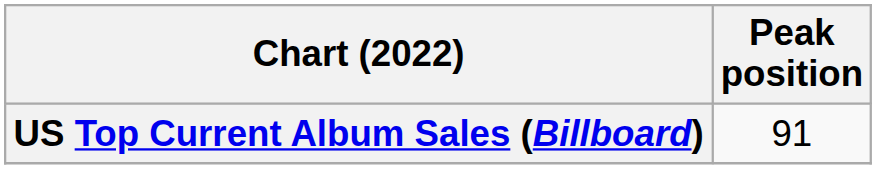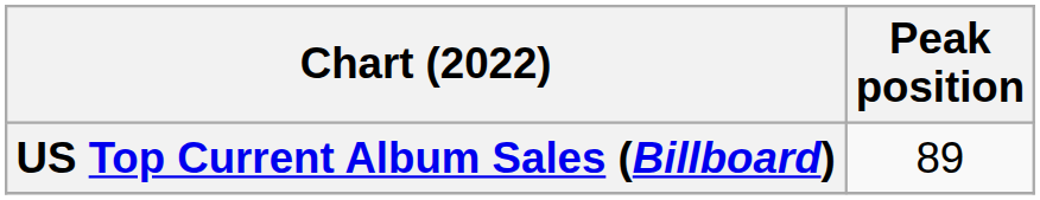US Top Current Album Sales (Billboard) | Peak position: 91 -> 89
